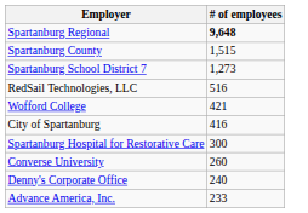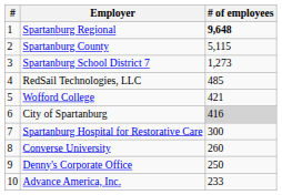+ column: # | 1 | 2 | 3 | 4 | 5 | 6 | 7 | 8 | 9 | 10
Spartanburg County | # of employees: 1,515 -> 5,115
RedSail Technologies, LLC | # of employees: 516 -> 485
City of Spartanburg | # of employees: no background -> lightgrey background
Denny's Corporate Office | # of employees: 240 -> 250
